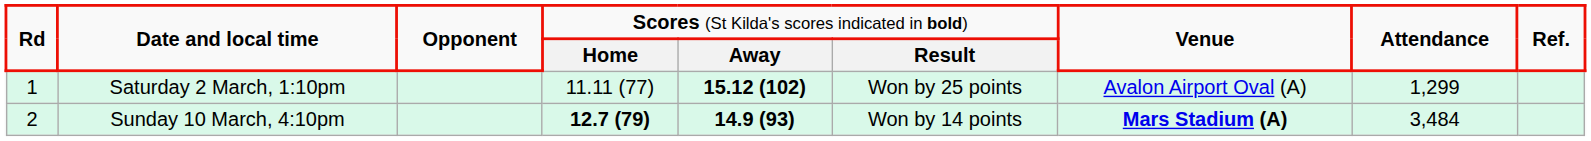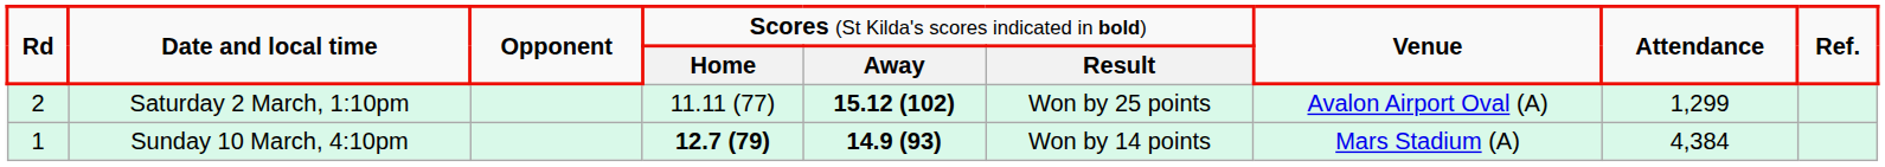Saturday 2 March, 1:10pm | column 1: 1 -> 2
Sunday 10 March, 4:10pm | column 1: 2 -> 1
Sunday 10 March, 4:10pm | column 7: bold -> normal
Sunday 10 March, 4:10pm | column 8: 3,484 -> 4,384
